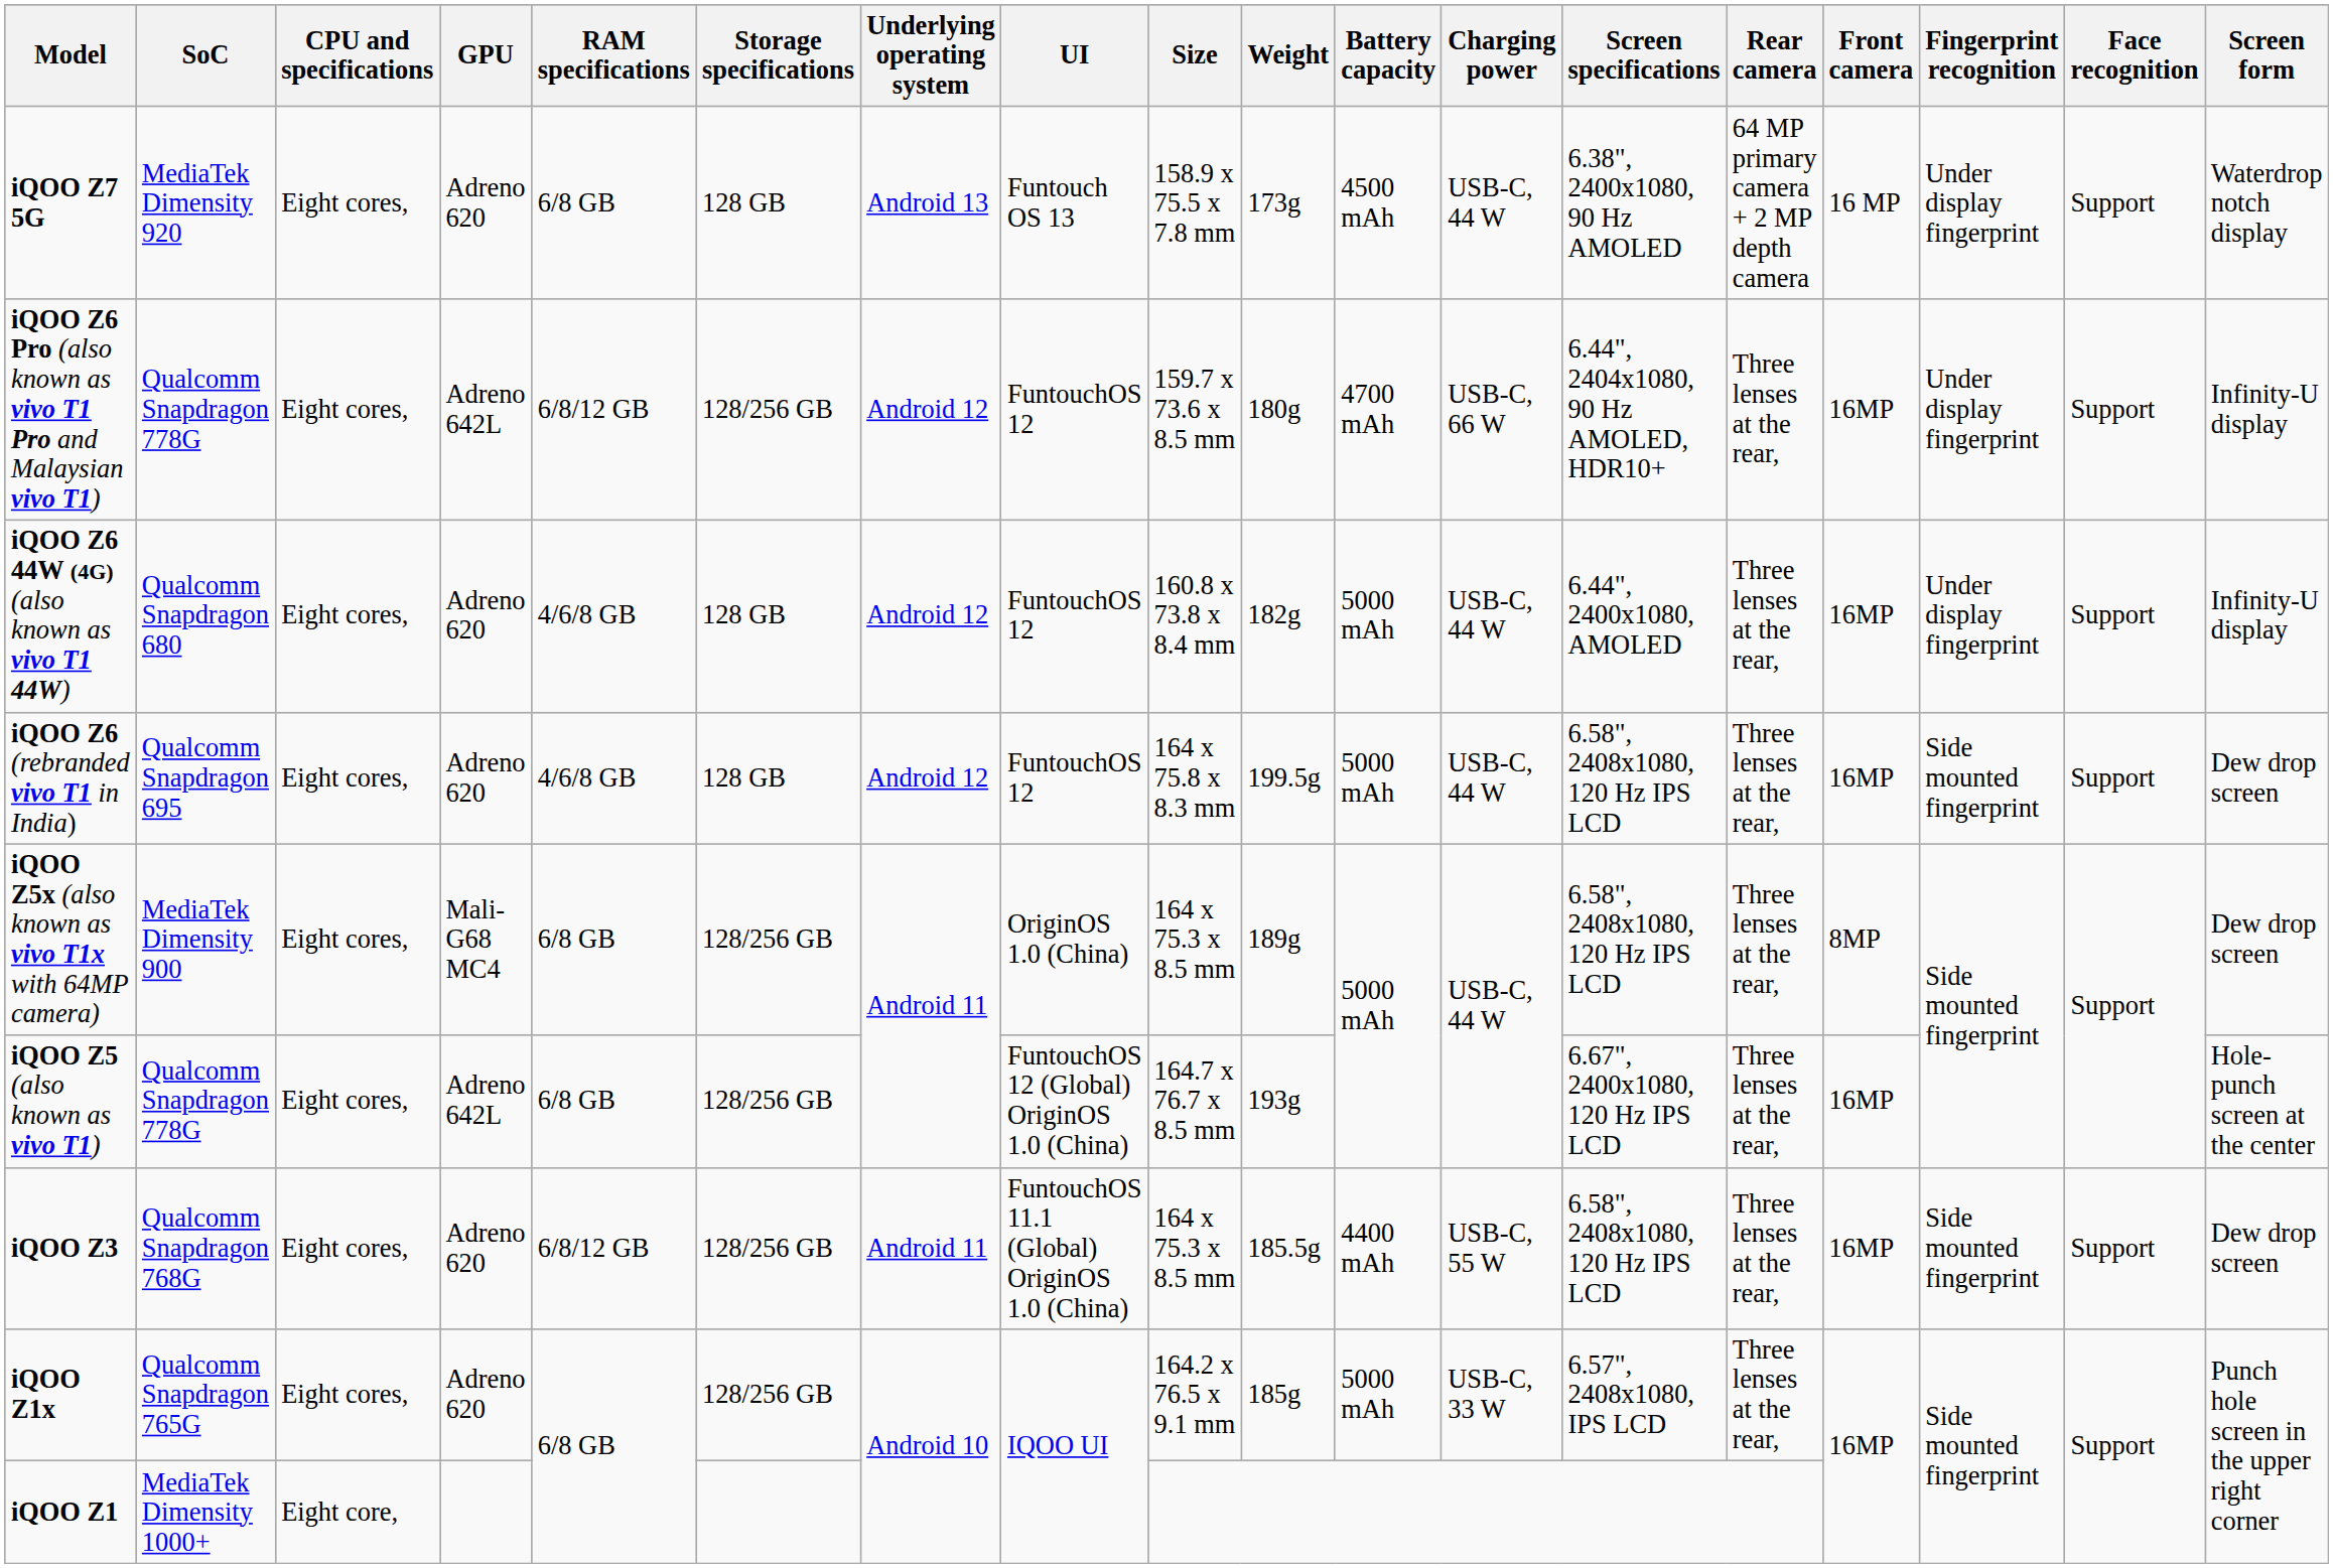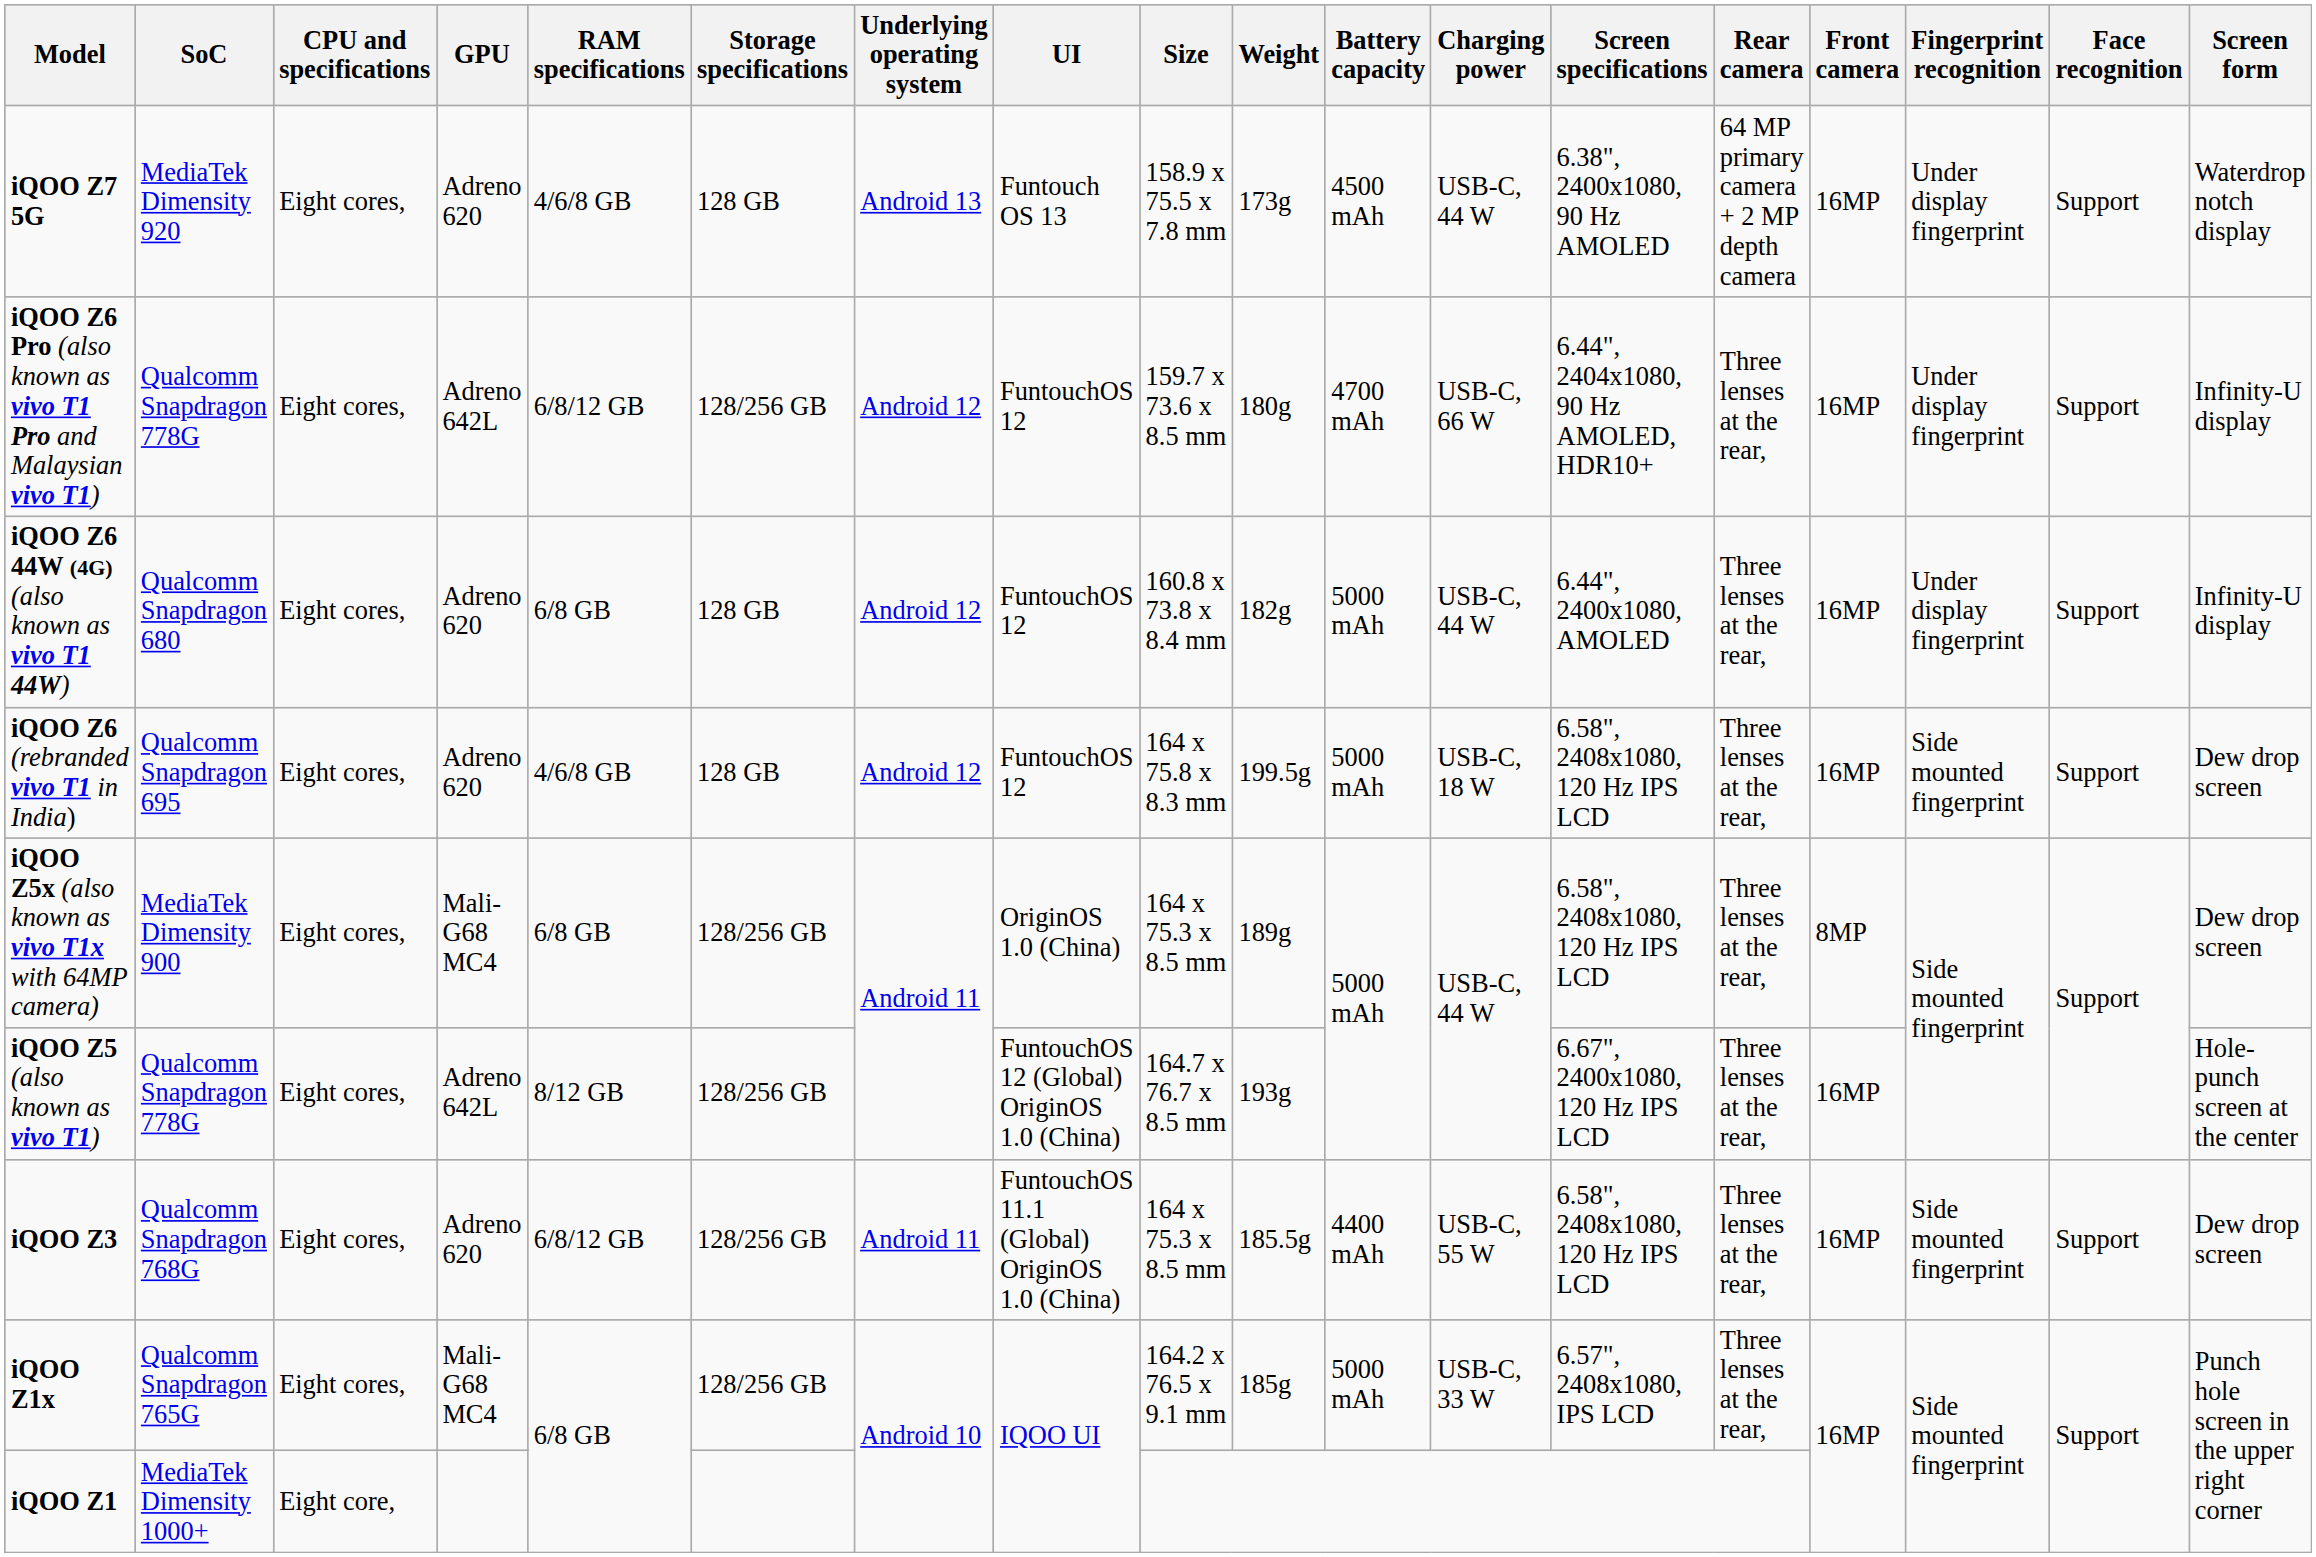iQOO Z7 5G | RAM specifications: 6/8 GB -> 4/6/8 GB
iQOO Z7 5G | Front camera: 16 MP -> 16MP
iQOO Z6 44W (4G) (also known as vivo T1 44W) | RAM specifications: 4/6/8 GB -> 6/8 GB
iQOO Z6 (rebranded vivo T1 in India) | Charging power: USB-C, 44 W -> USB-C, 18 W
iQOO Z5 (also known as vivo T1) | RAM specifications: 6/8 GB -> 8/12 GB
iQOO Z1x | GPU: Adreno 620 -> Mali-G68 MC4
